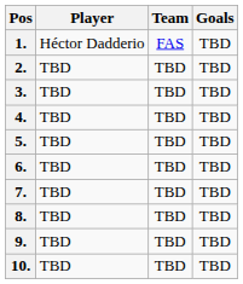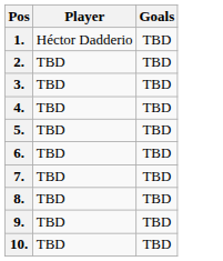- column: Team | FAS | TBD | TBD | TBD | TBD | TBD | TBD | TBD | TBD | TBD
